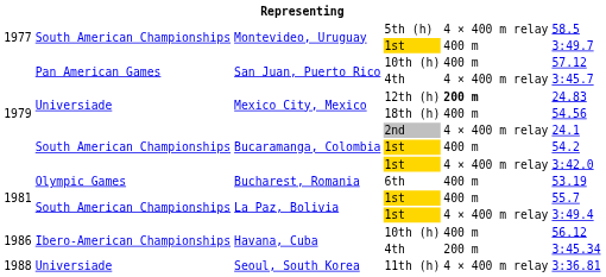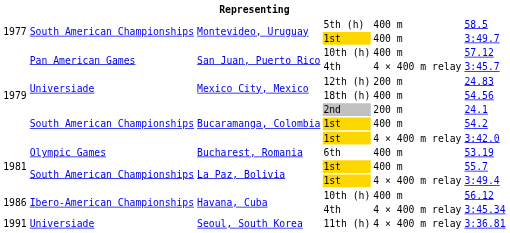5th (h) | column 5: 4 × 400 m relay -> 400 m
12th (h) | column 5: bold -> normal
2nd | column 5: 4 × 400 m relay -> 200 m
Havana, Cuba / 4th | column 5: 200 m -> 4 × 400 m relay
11th (h) | column 1: 1988 -> 1991
